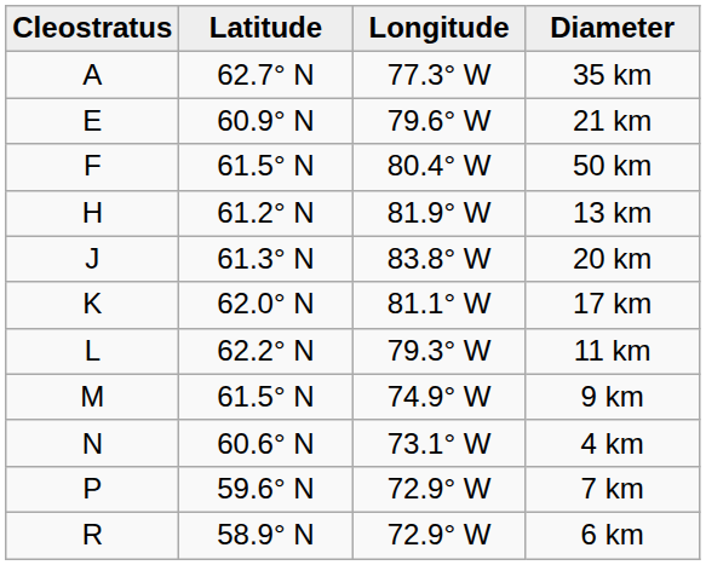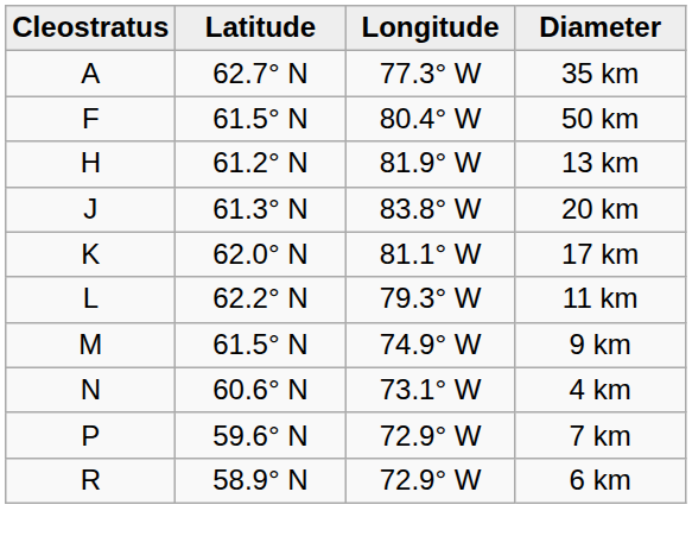- row: E | 60.9° N | 79.6° W | 21 km
